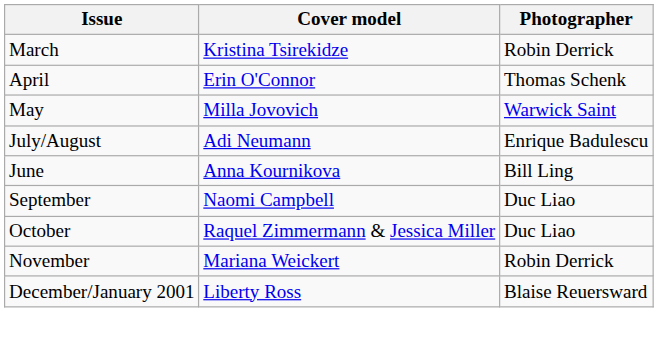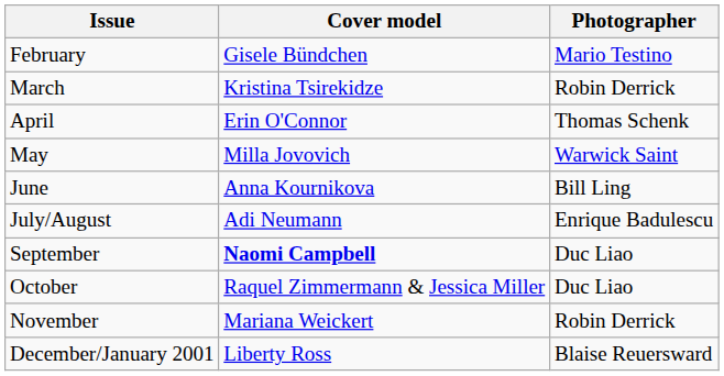+ row: February | Gisele Bündchen | Mario Testino
rows swapped: June <-> July/August
September | Cover model: normal -> bold
